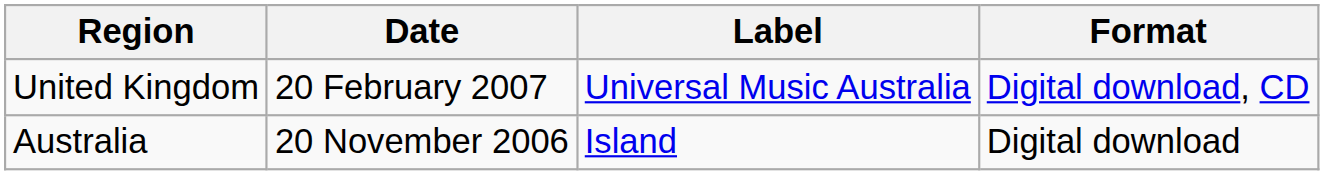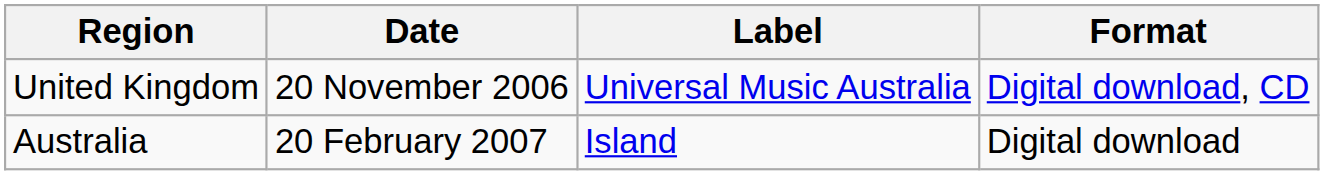United Kingdom | Date: 20 February 2007 -> 20 November 2006
Australia | Date: 20 November 2006 -> 20 February 2007
